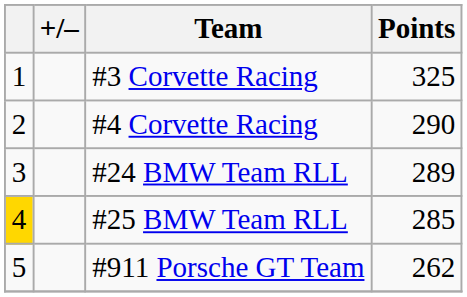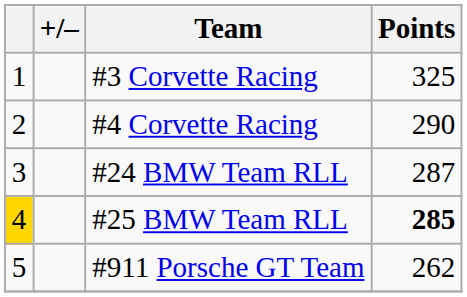#24 BMW Team RLL | Points: 289 -> 287
#25 BMW Team RLL | Points: normal -> bold
